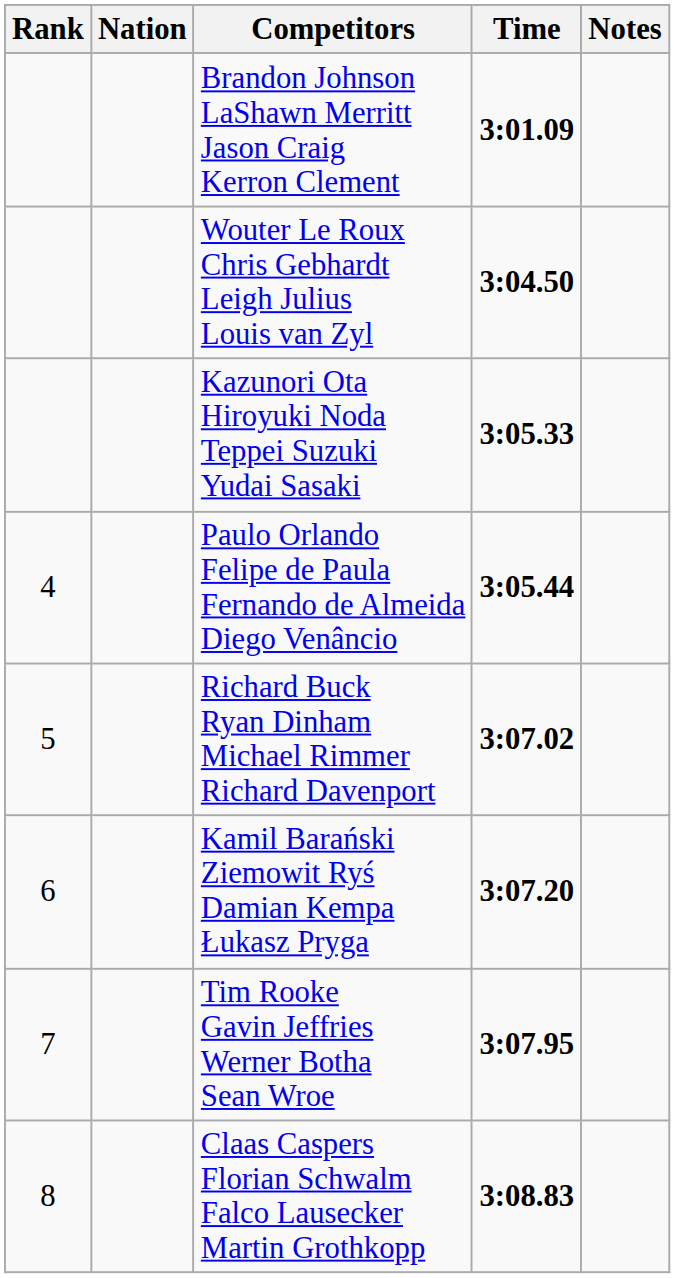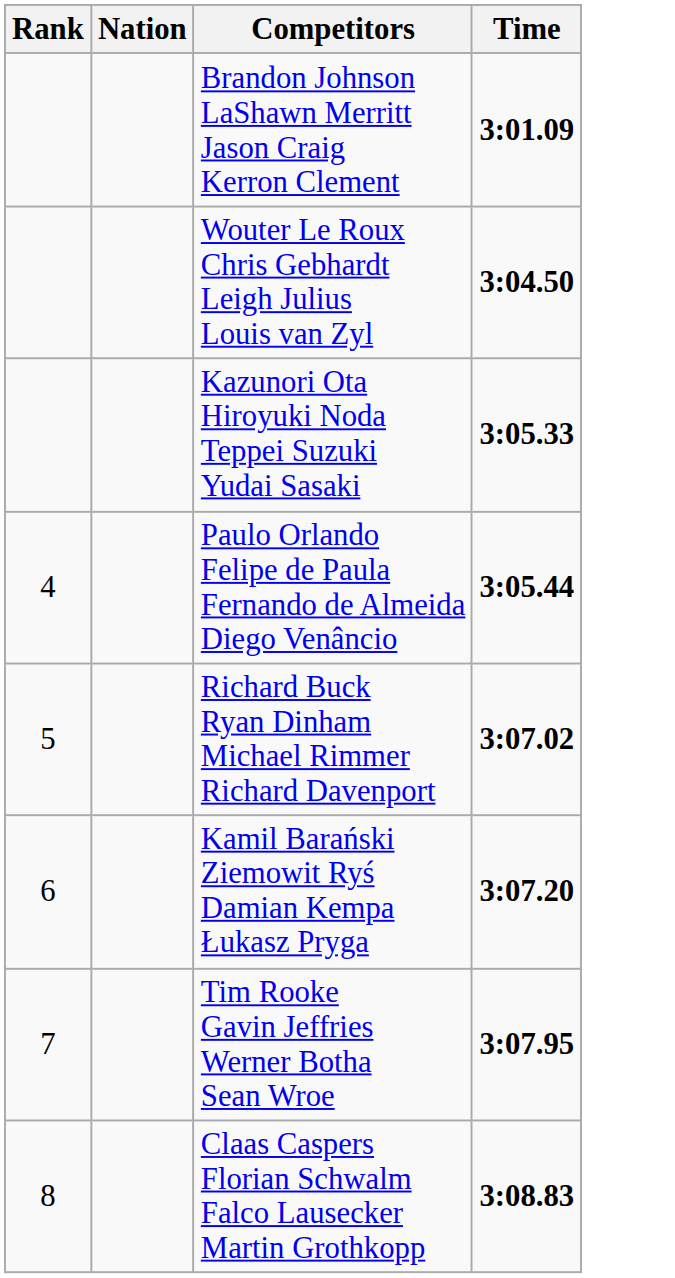- column: Notes
